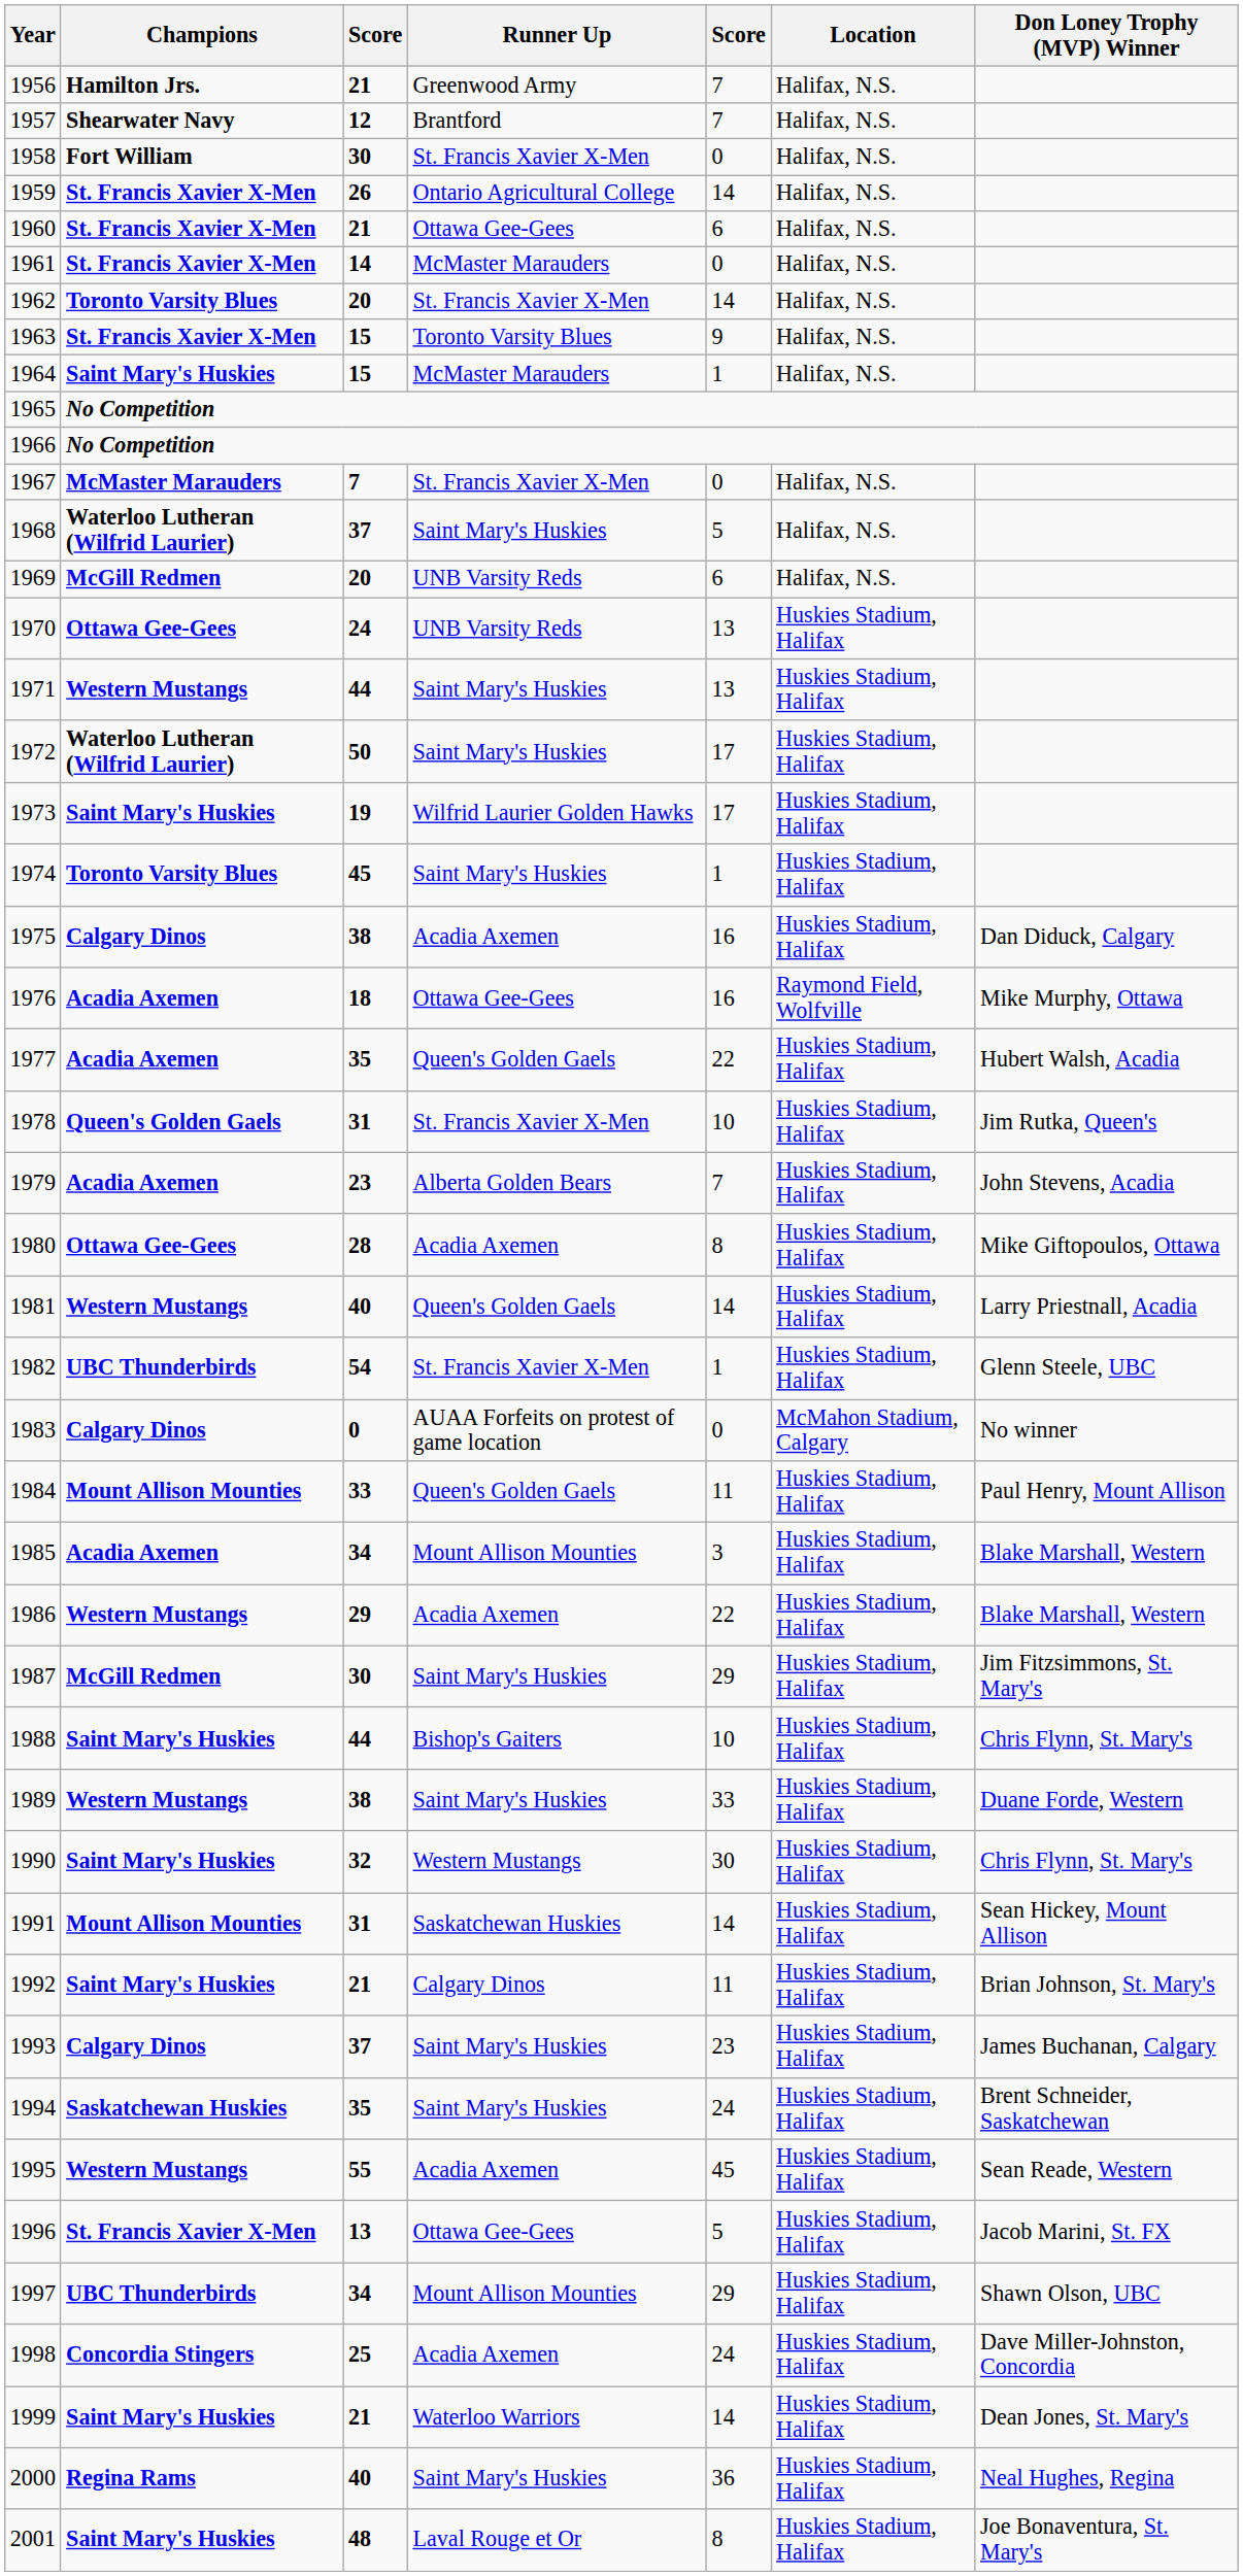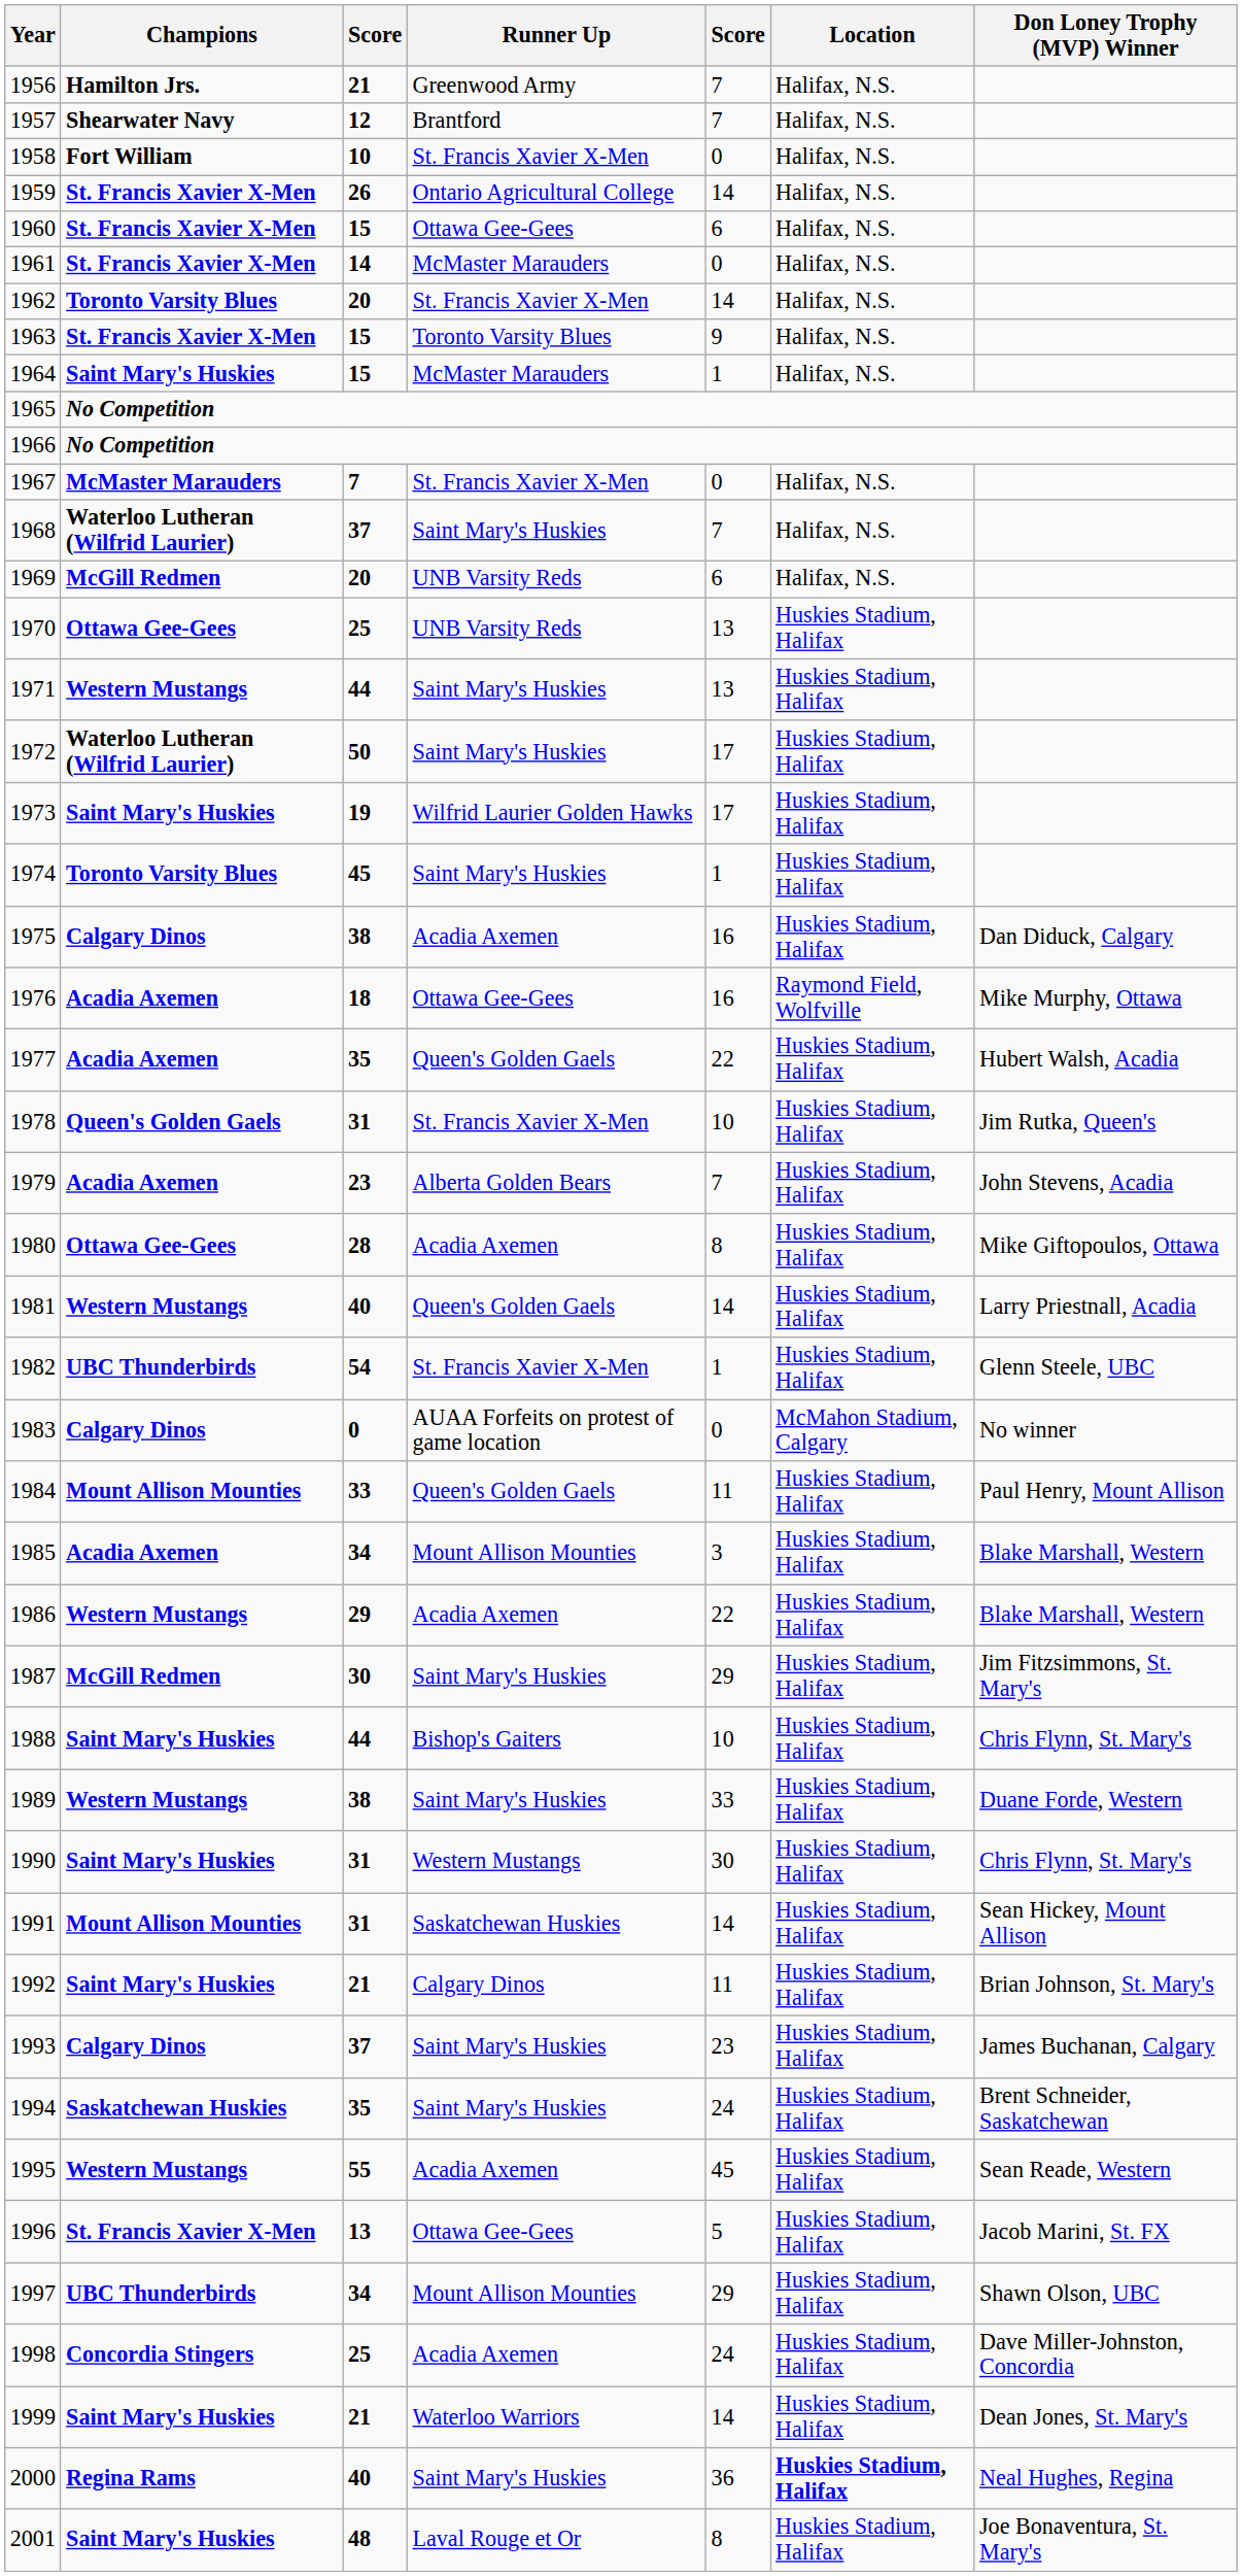1958 | column 3: 30 -> 10
1960 | column 3: 21 -> 15
1968 | column 5: 5 -> 7
1970 | column 3: 24 -> 25
1990 | column 3: 32 -> 31
2000 | Location: normal -> bold
